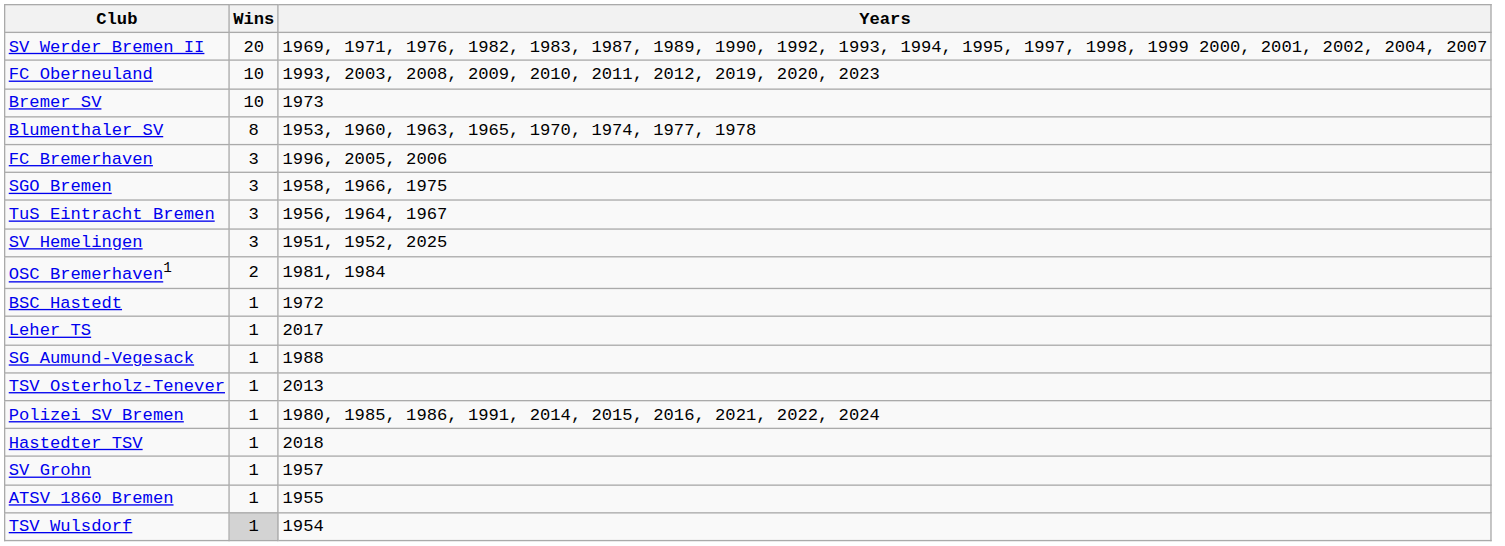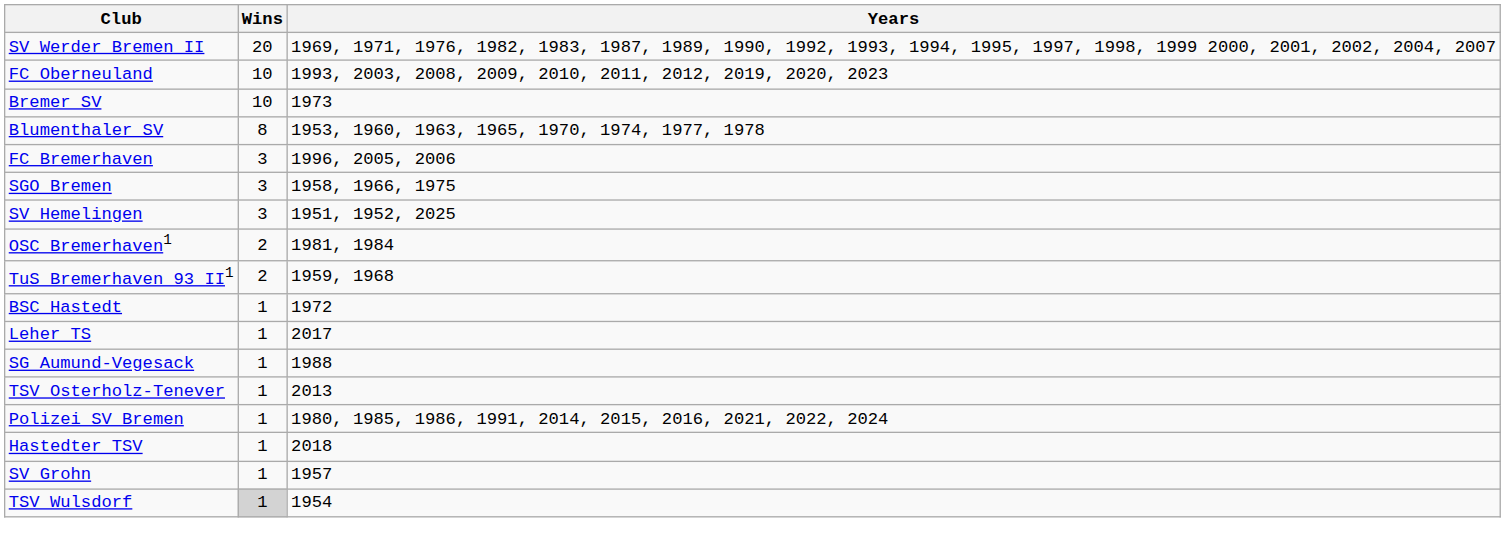- row: TuS Eintracht Bremen | 3 | 1956, 1964, 1967
+ row: TuS Bremerhaven 93 II1 | 2 | 1959, 1968
- row: ATSV 1860 Bremen | 1 | 1955
